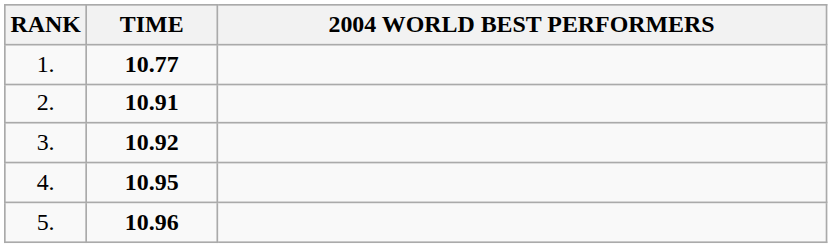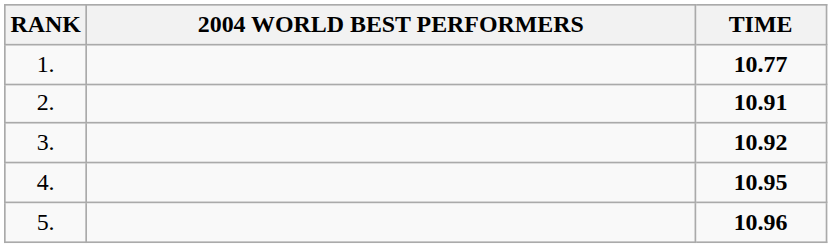columns swapped: 2004 WORLD BEST PERFORMERS <-> TIME
